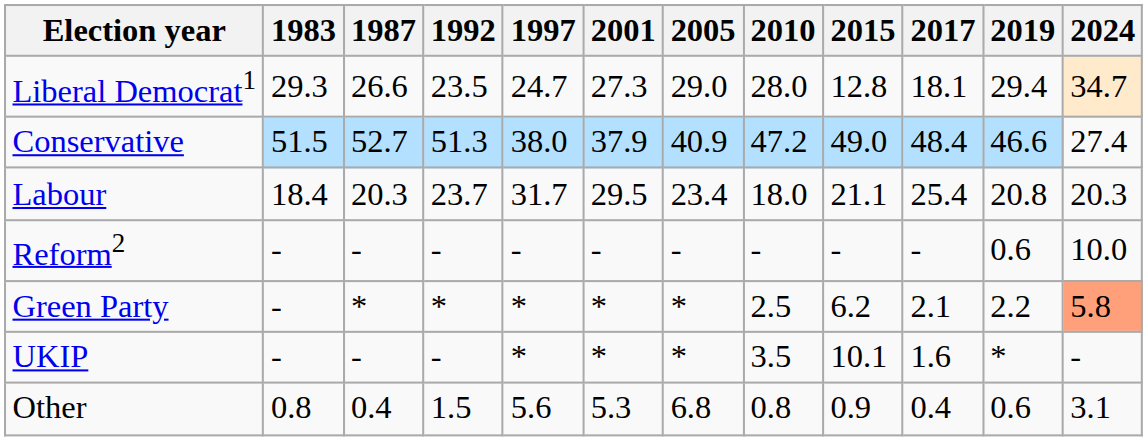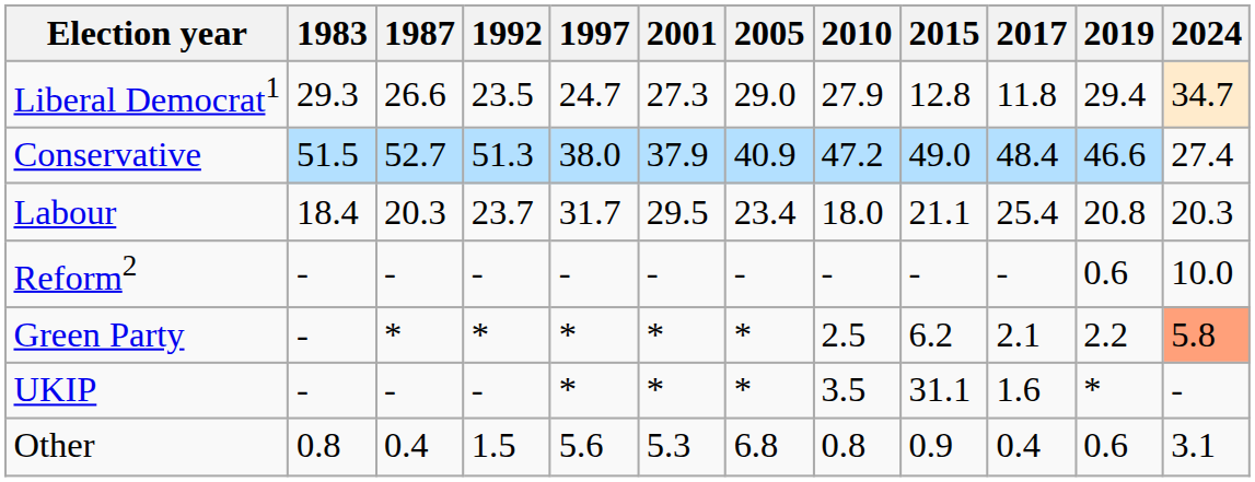Liberal Democrat1 | 2010: 28.0 -> 27.9
Liberal Democrat1 | 2017: 18.1 -> 11.8
UKIP | 2015: 10.1 -> 31.1
